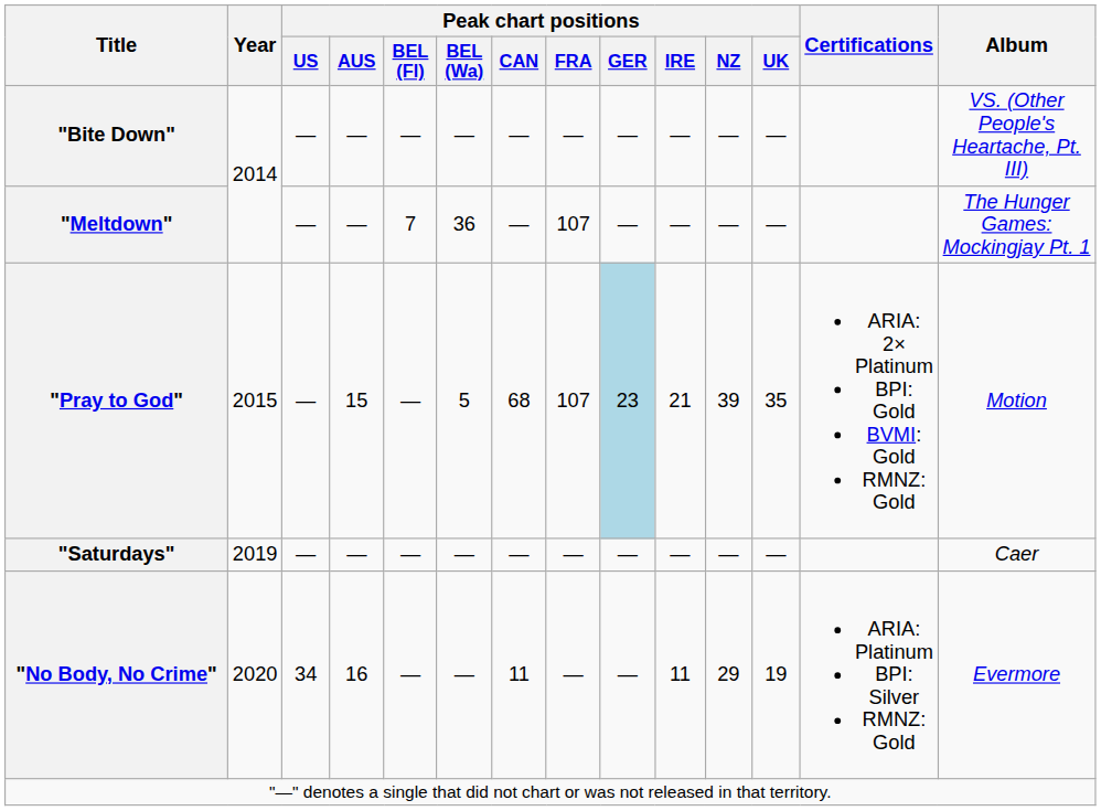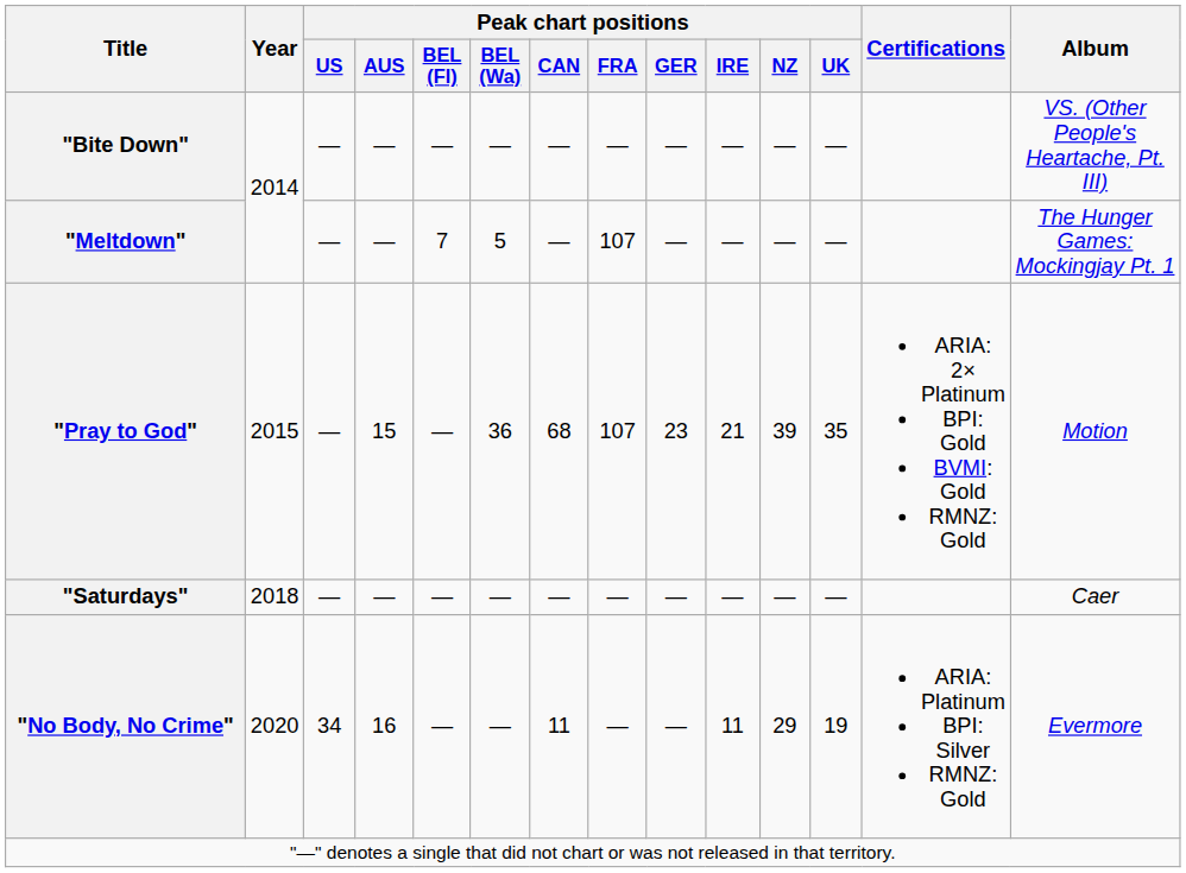"Meltdown" | Peak chart positions / BEL (Wa): 36 -> 5
"Pray to God" | Peak chart positions / BEL (Wa): 5 -> 36
"Pray to God" | Peak chart positions / GER: lightblue background -> no background
"Saturdays" | Year: 2019 -> 2018
